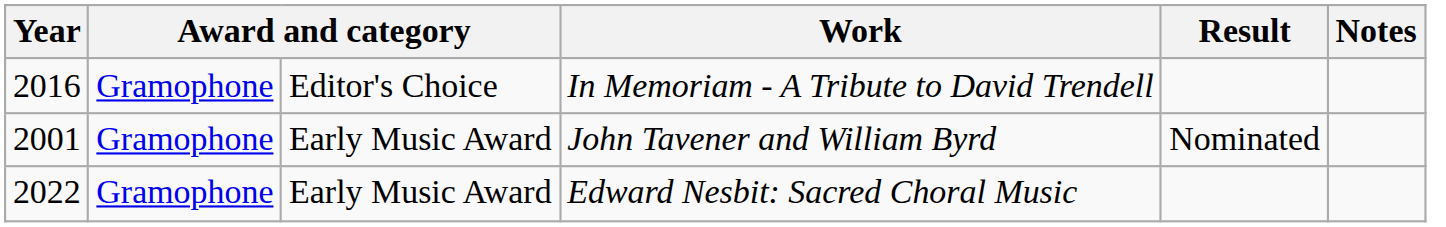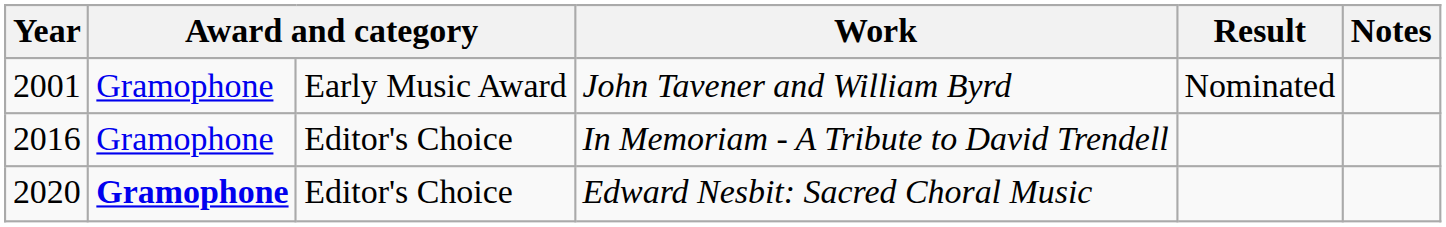rows swapped: John Tavener and William Byrd <-> In Memoriam - A Tribute to David Trendell
Edward Nesbit: Sacred Choral Music | Year: 2022 -> 2020
Edward Nesbit: Sacred Choral Music | column 2: normal -> bold
Edward Nesbit: Sacred Choral Music | column 3: Early Music Award -> Editor's Choice
